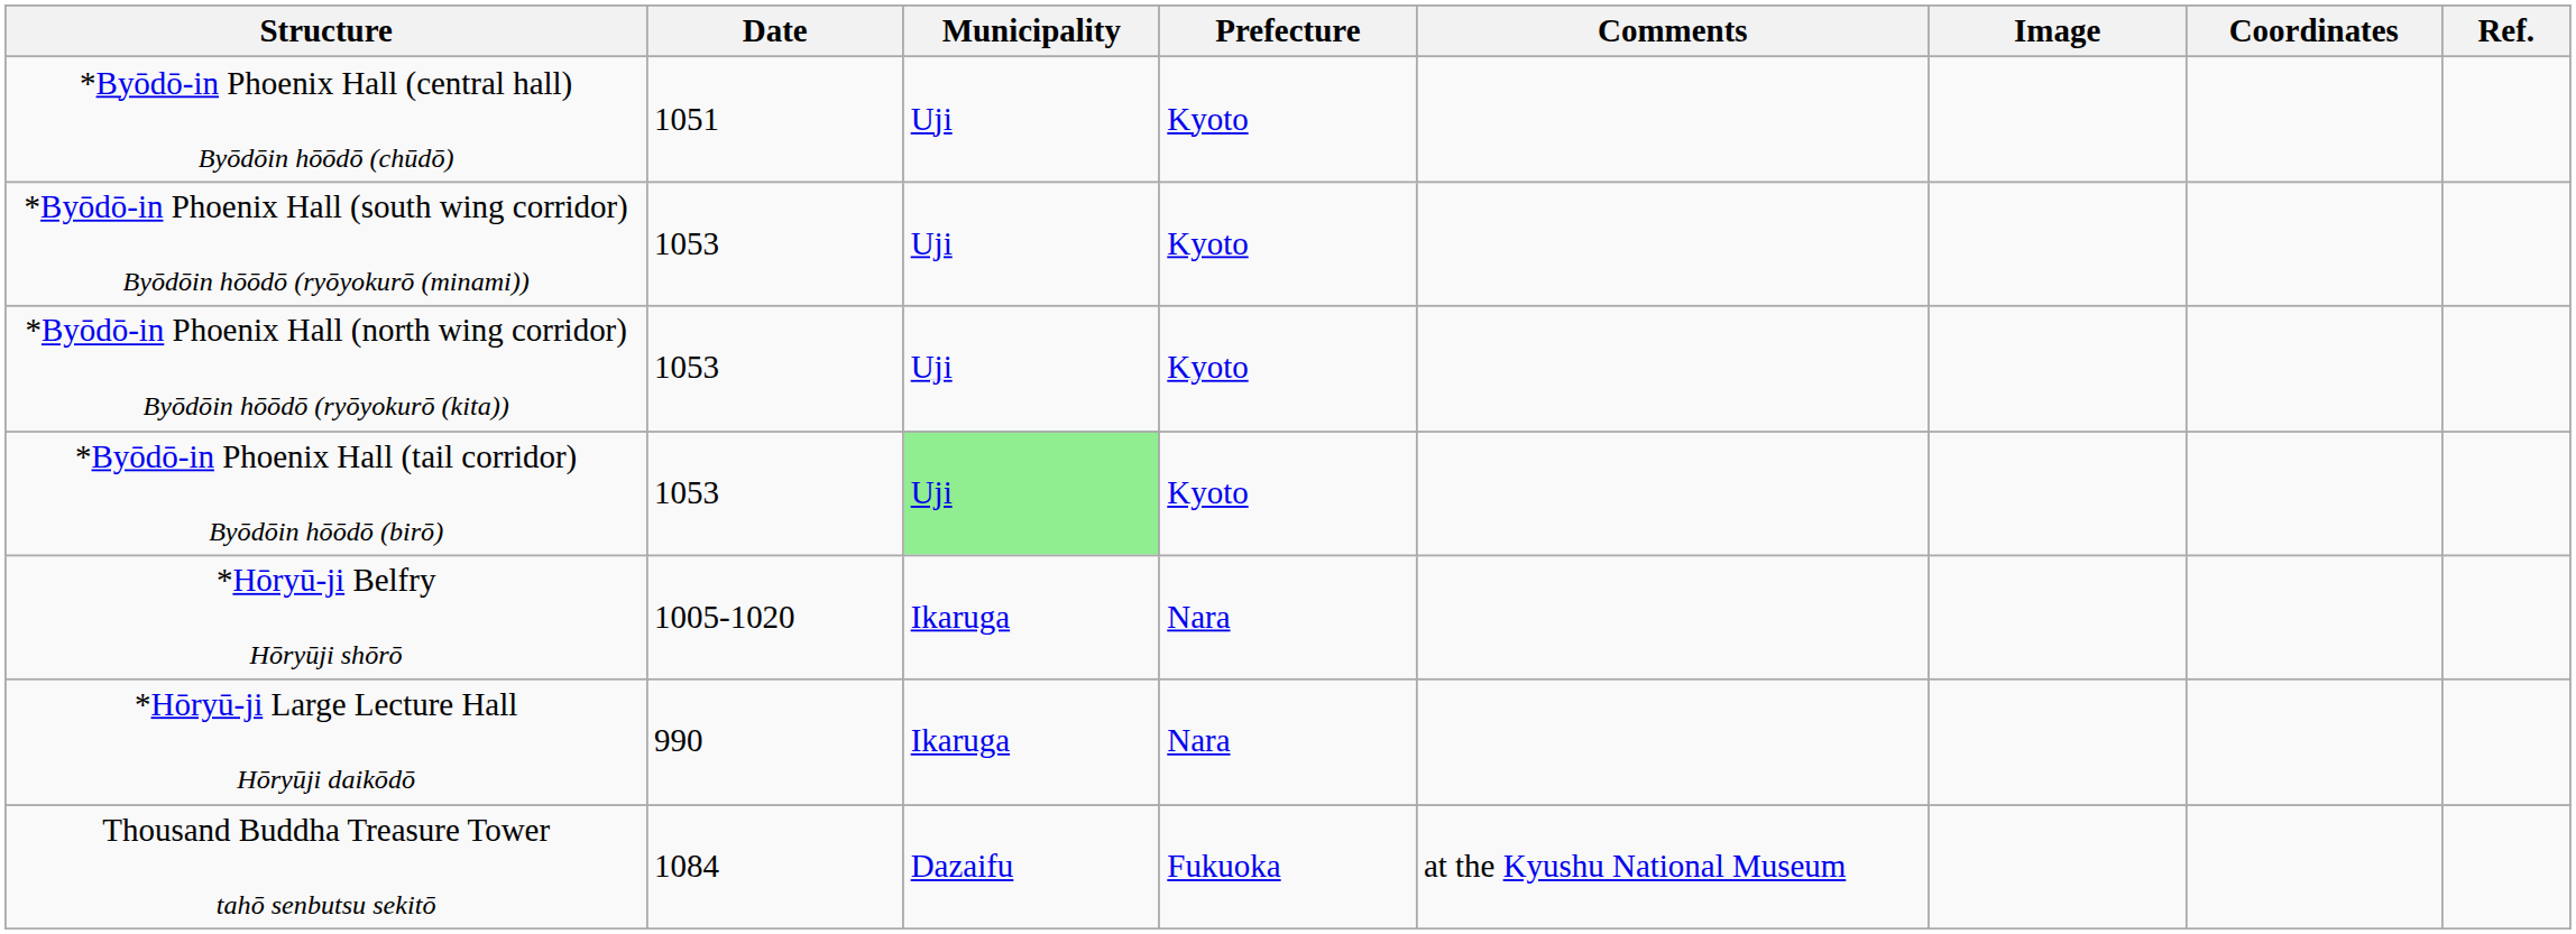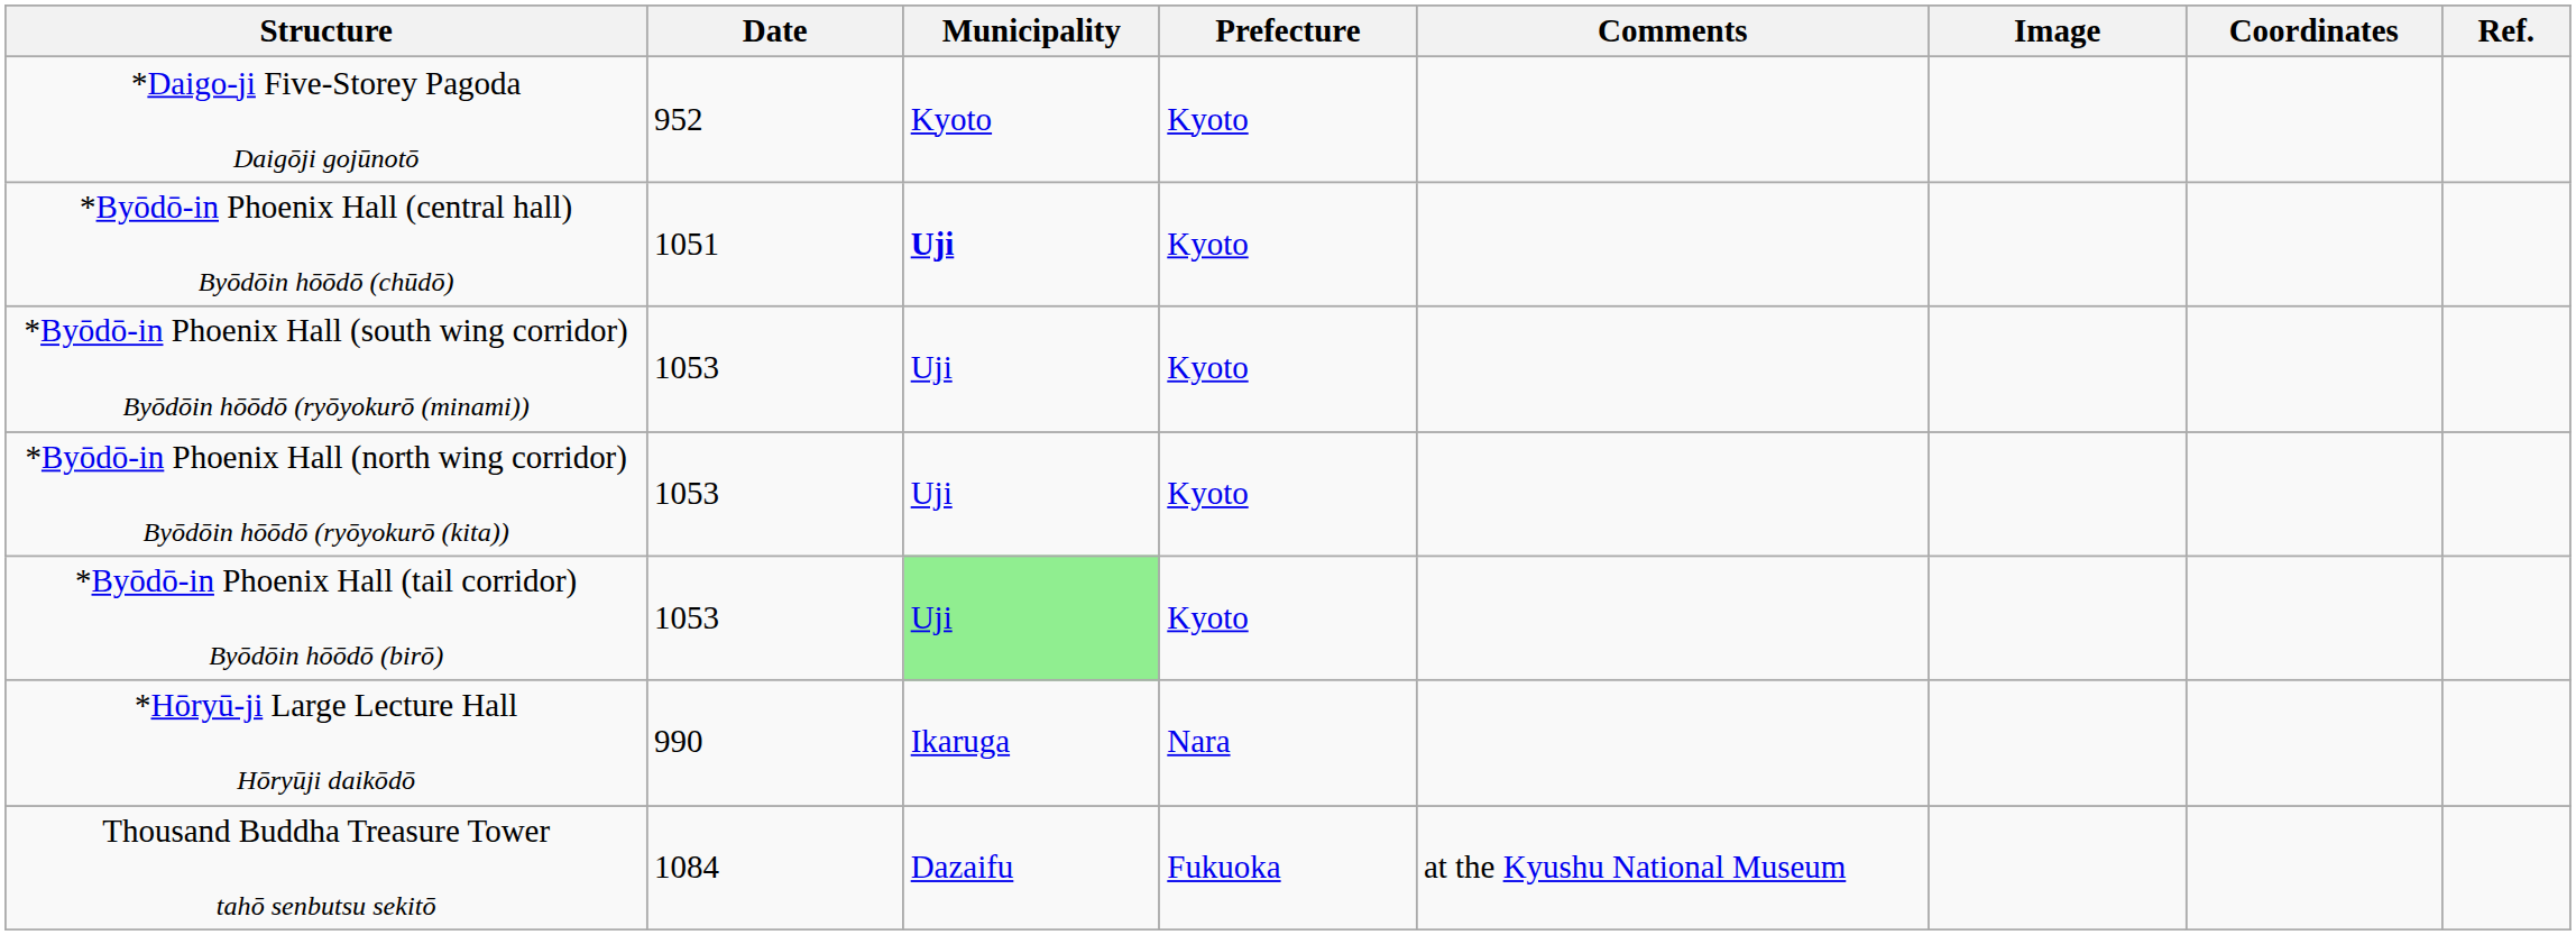+ row: *Daigo-ji Five-Storey Pagoda Daigōji gojūnotō | 952 | Kyoto | Kyoto
*Byōdō-in Phoenix Hall (central hall) Byōdōin hōōdō (chūdō) | Municipality: normal -> bold
- row: *Hōryū-ji Belfry Hōryūji shōrō | 1005-1020 | Ikaruga | Nara
